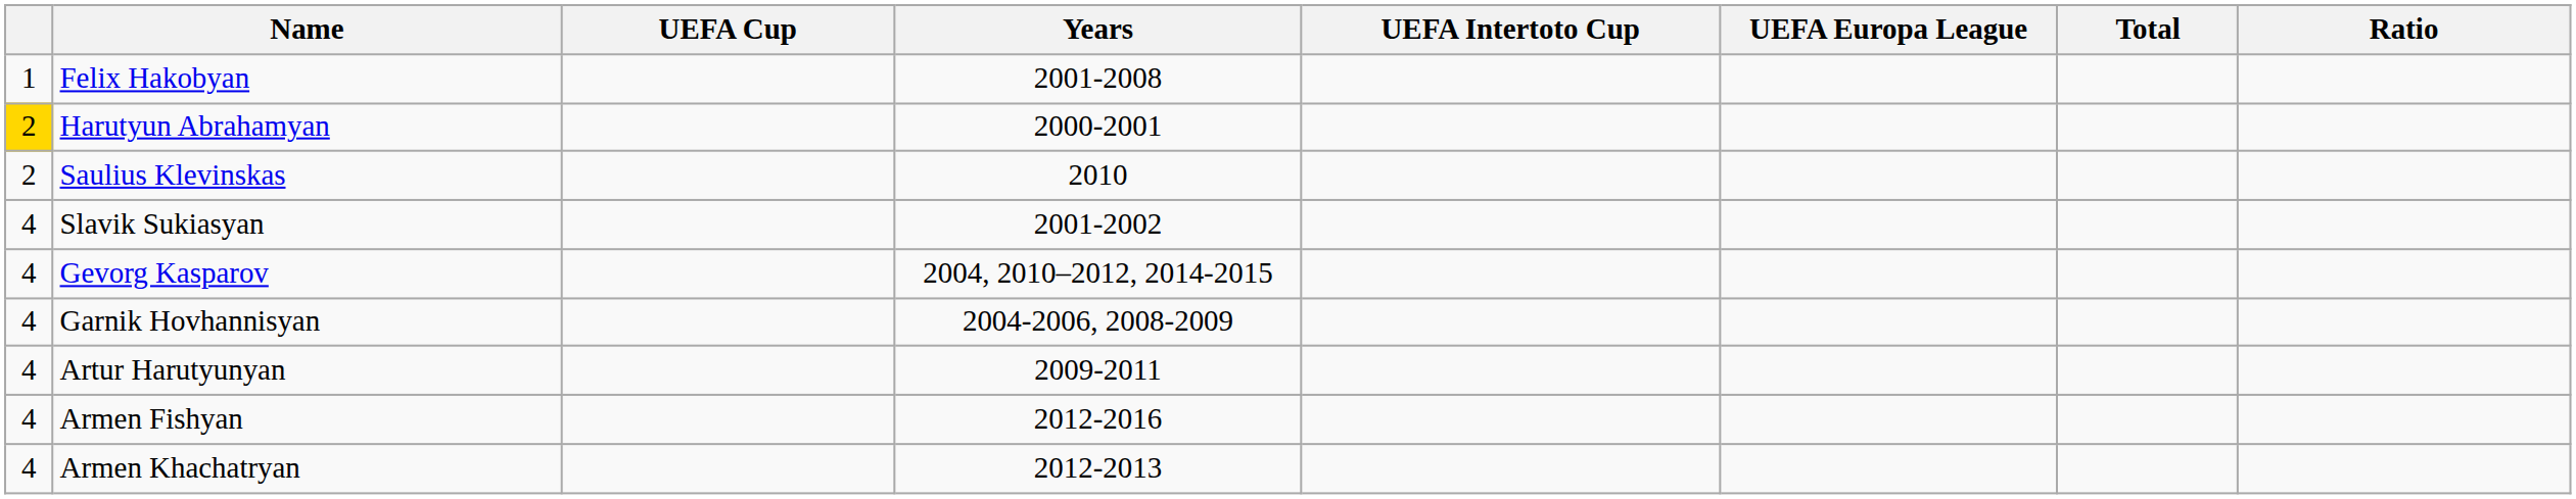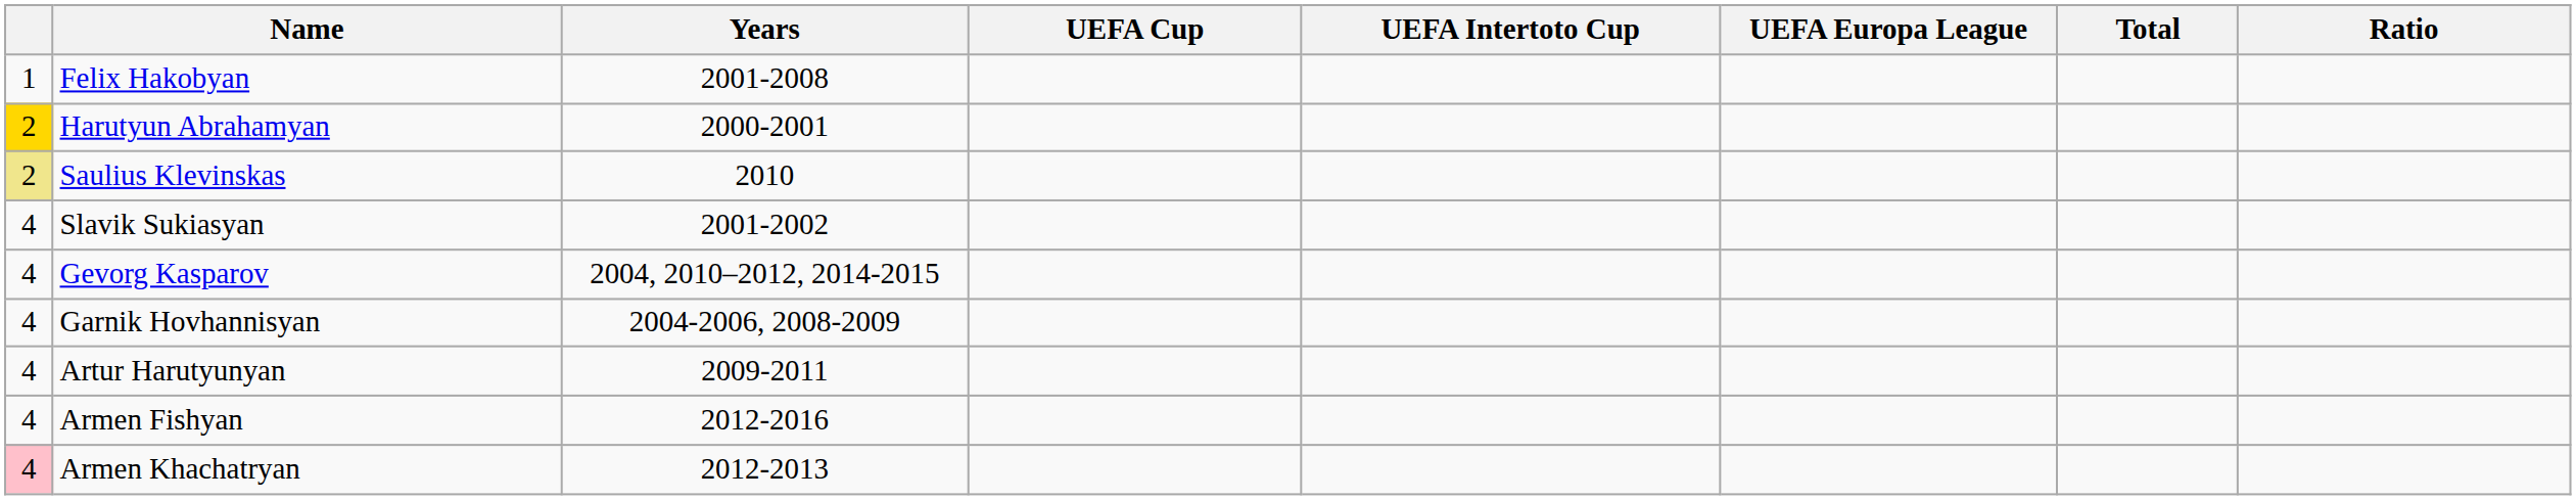columns swapped: Years <-> UEFA Cup
Saulius Klevinskas | column 1: no background -> khaki background
Armen Khachatryan | column 1: no background -> pink background
